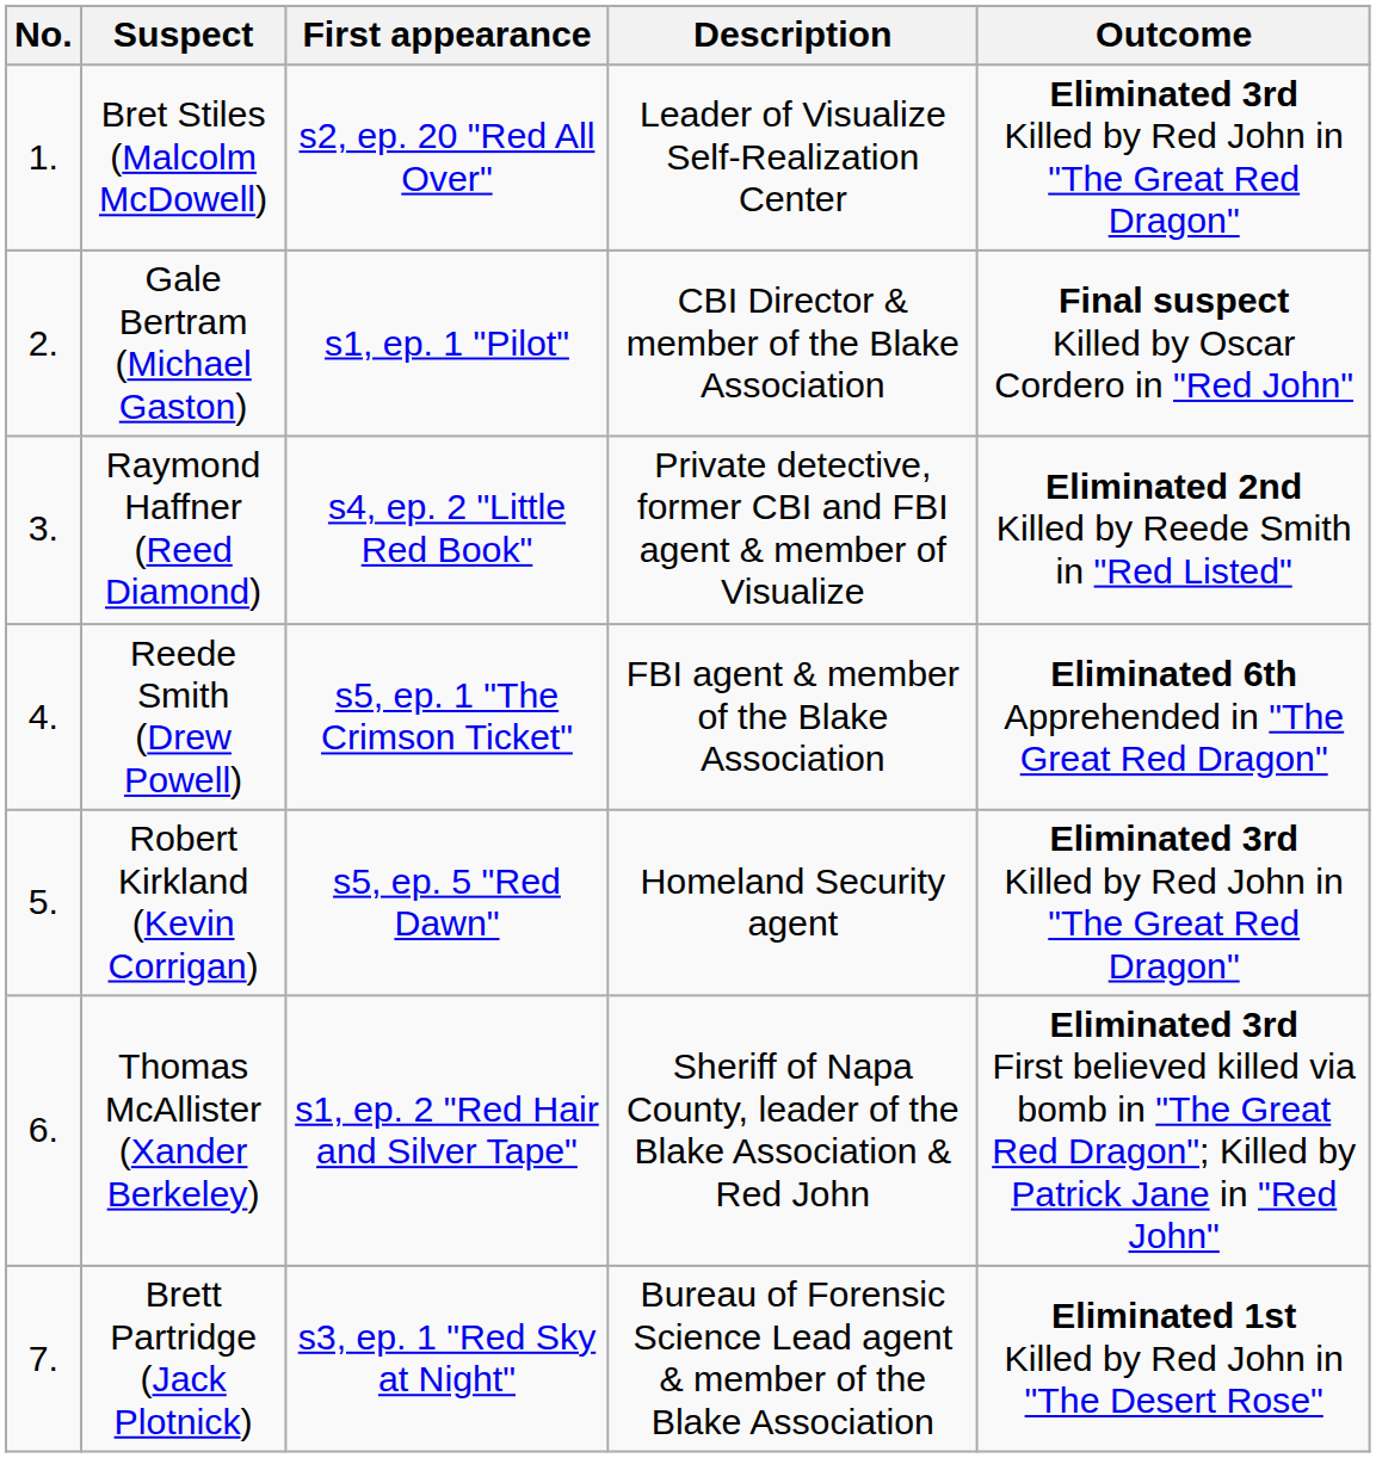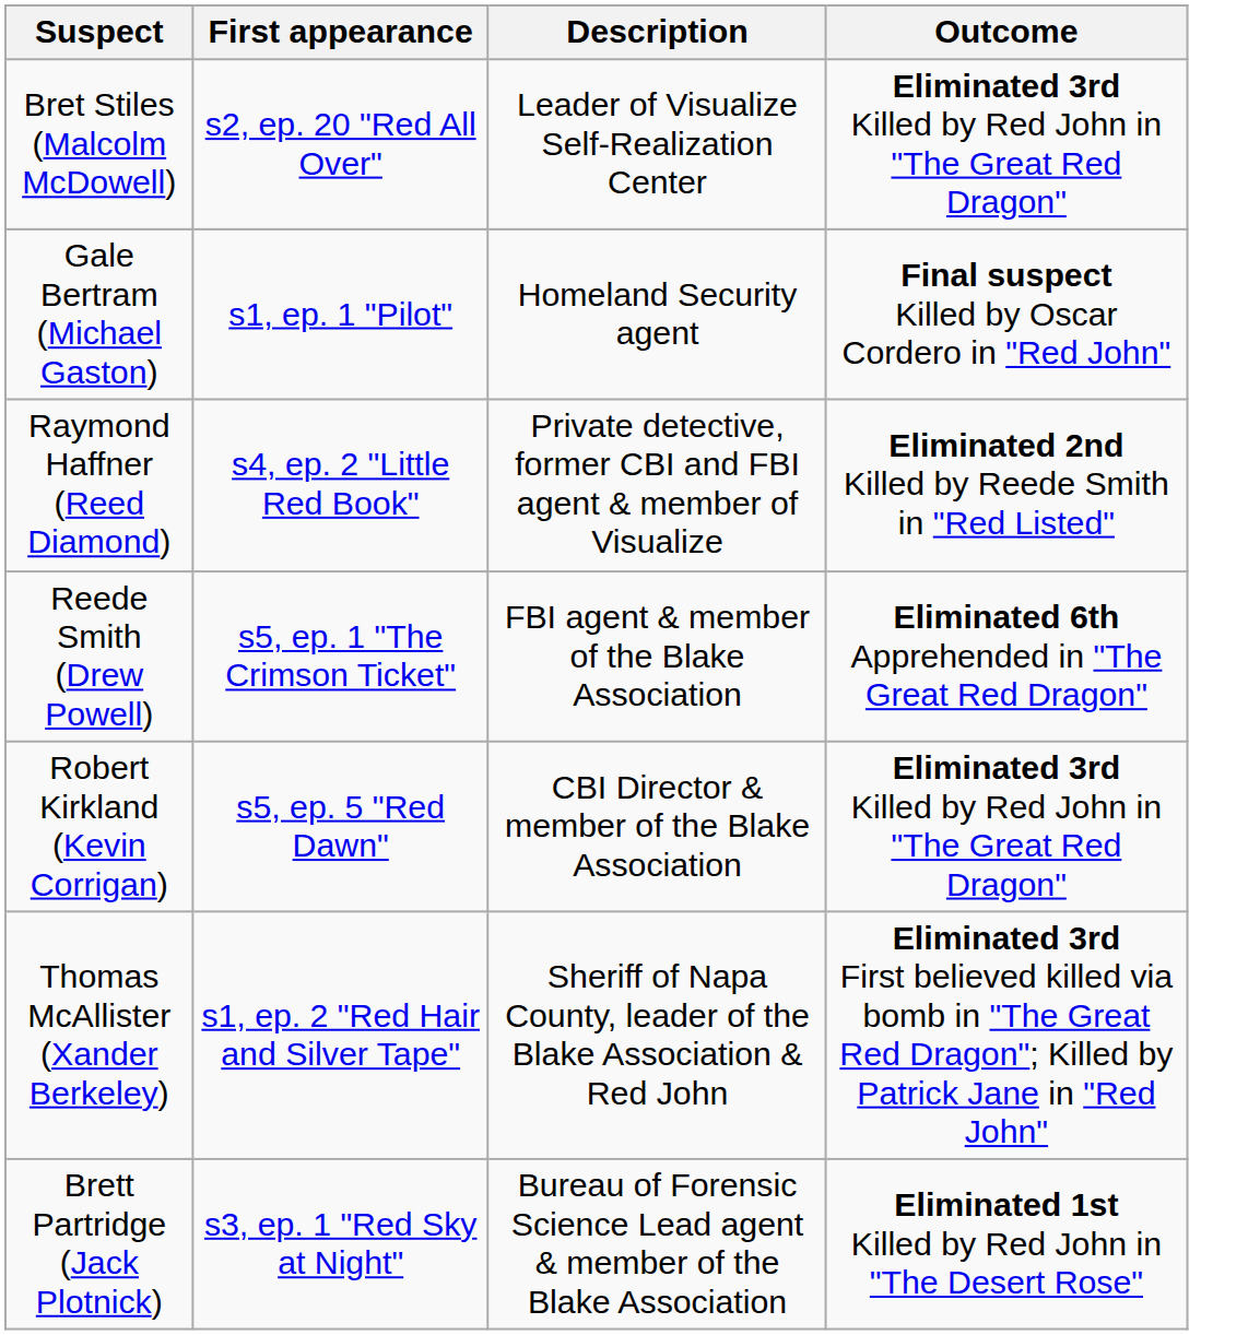- column: No. | 1. | 2. | 3. | 4. | 5. | 6. | 7.
Gale Bertram (Michael Gaston) | Description: CBI Director & member of the Blake Association -> Homeland Security agent
Robert Kirkland (Kevin Corrigan) | Description: Homeland Security agent -> CBI Director & member of the Blake Association
